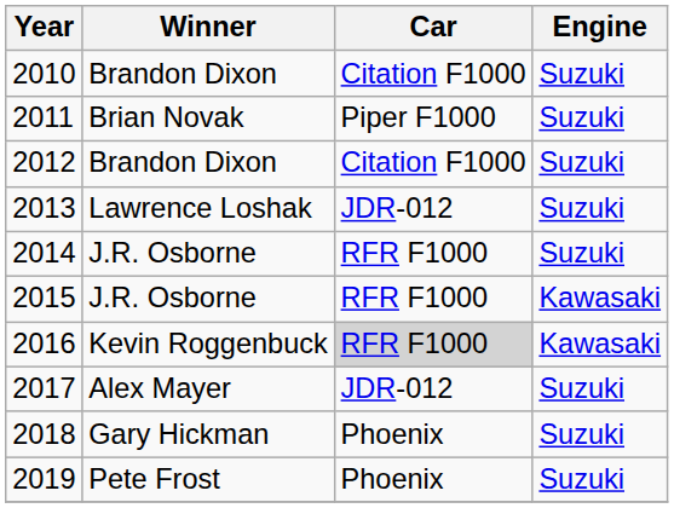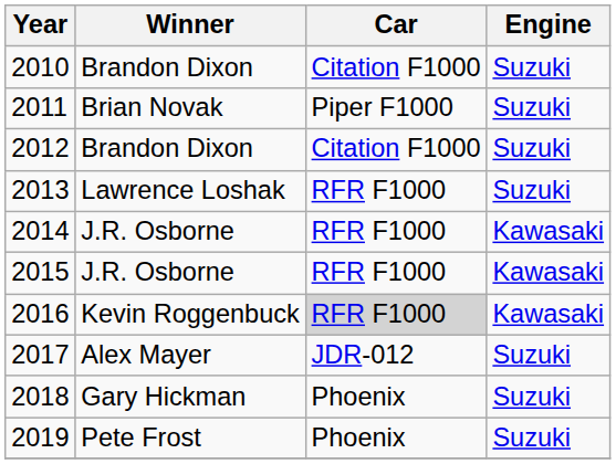2013 | Car: JDR-012 -> RFR F1000
2014 | Engine: Suzuki -> Kawasaki
